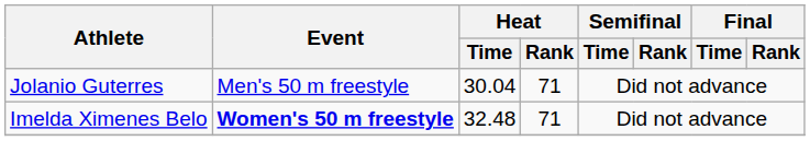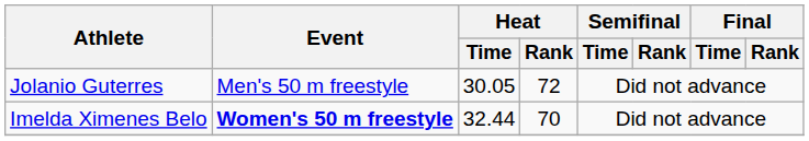Jolanio Guterres | Heat / Time: 30.04 -> 30.05
Jolanio Guterres | Heat / Rank: 71 -> 72
Imelda Ximenes Belo | Heat / Time: 32.48 -> 32.44
Imelda Ximenes Belo | Heat / Rank: 71 -> 70
